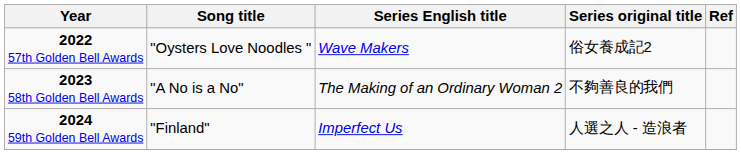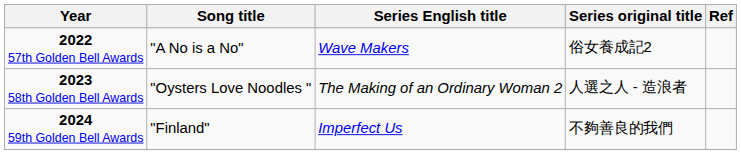2022 57th Golden Bell Awards | Song title: "Oysters Love Noodles " -> "A No is a No"
2023 58th Golden Bell Awards | Song title: "A No is a No" -> "Oysters Love Noodles "
2023 58th Golden Bell Awards | Series original title: 不夠善良的我們 -> 人選之人 - 造浪者
2024 59th Golden Bell Awards | Series original title: 人選之人 - 造浪者 -> 不夠善良的我們
